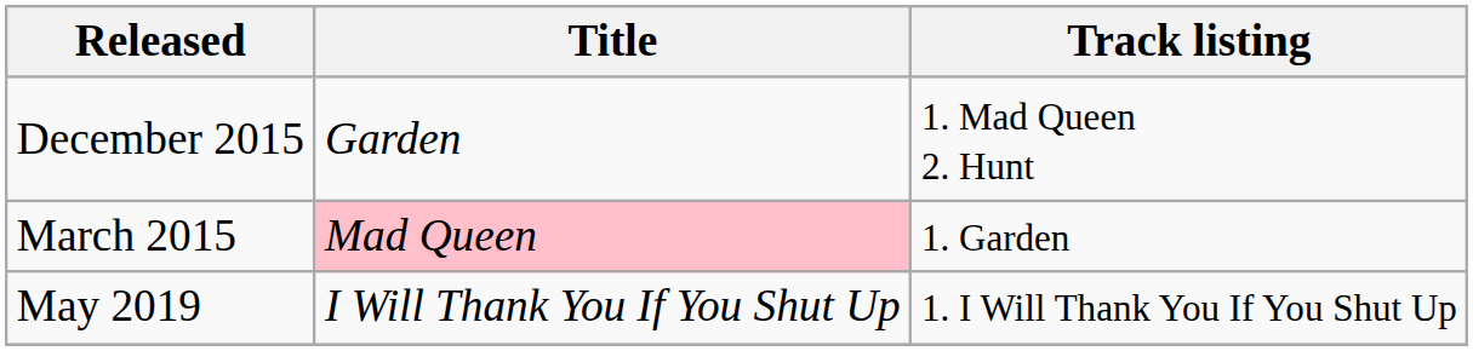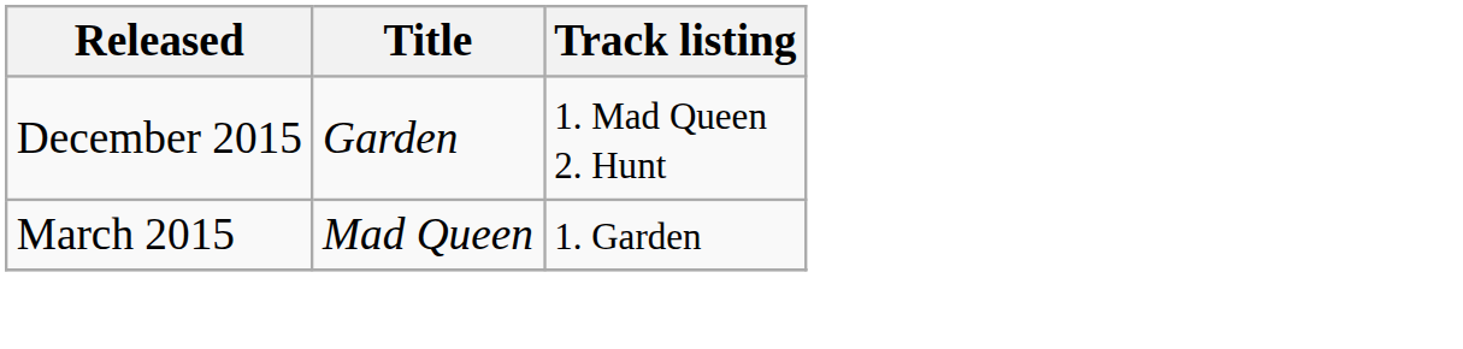March 2015 | Title: pink background -> no background
- row: May 2019 | I Will Thank You If You Shut Up | 1. I Will Thank You If You Shut Up
